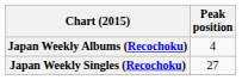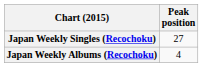rows swapped: Japan Weekly Singles (Recochoku) <-> Japan Weekly Albums (Recochoku)
